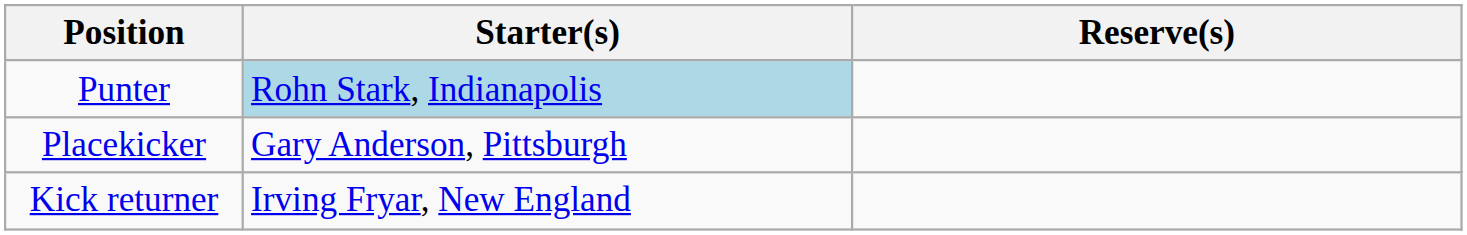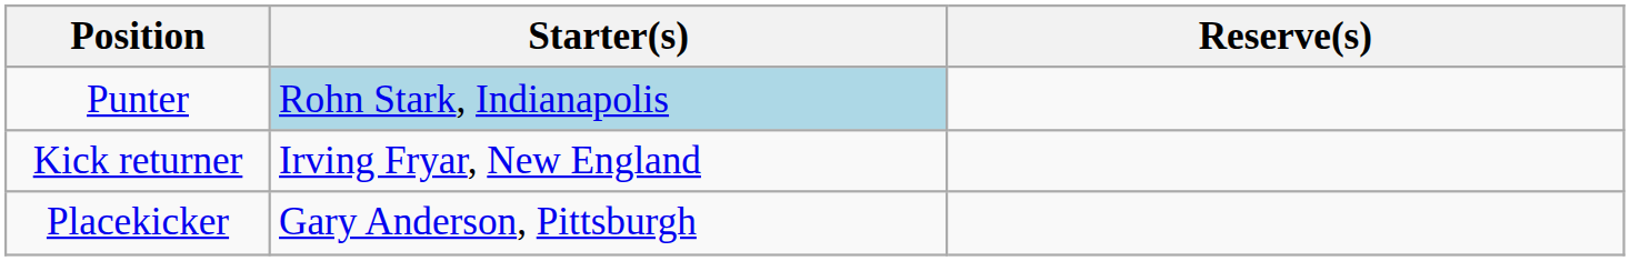rows swapped: Placekicker <-> Kick returner
